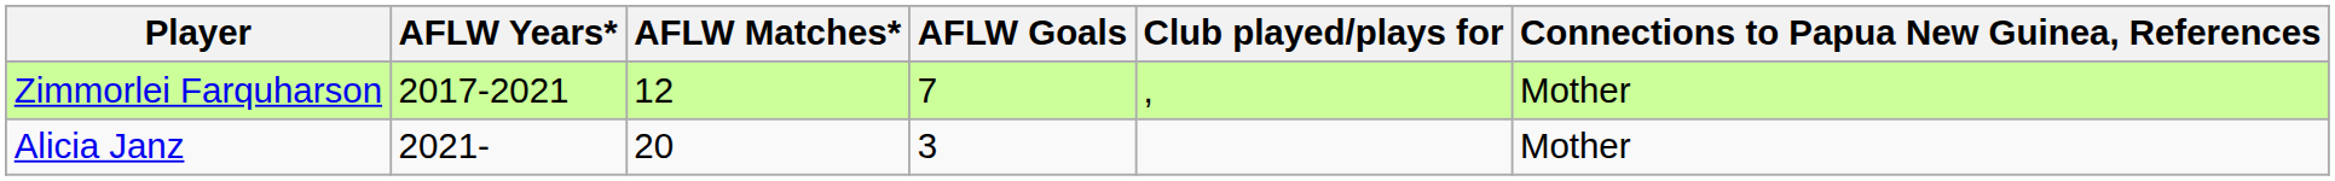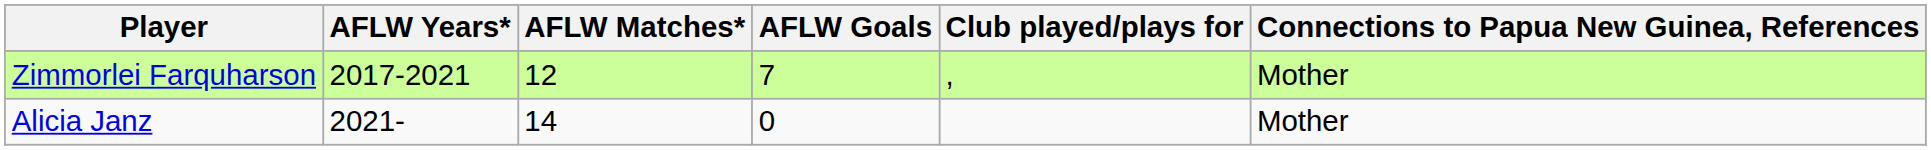Alicia Janz | AFLW Matches*: 20 -> 14
Alicia Janz | AFLW Goals: 3 -> 0
